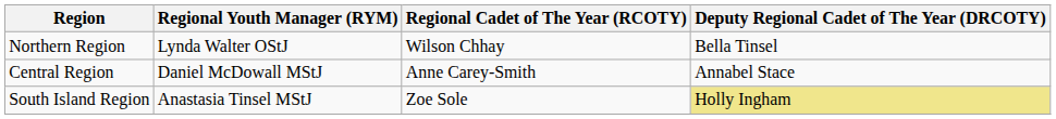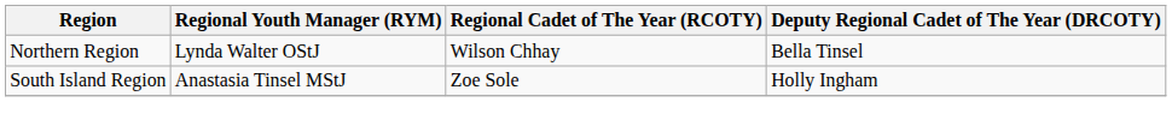- row: Central Region | Daniel McDowall MStJ | Anne Carey-Smith | Annabel Stace
South Island Region | Deputy Regional Cadet of The Year (DRCOTY): khaki background -> no background
